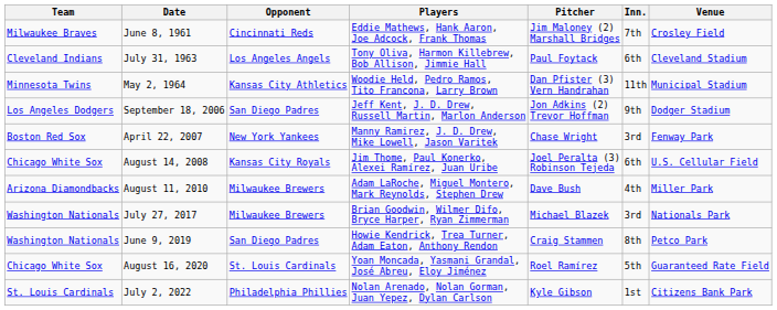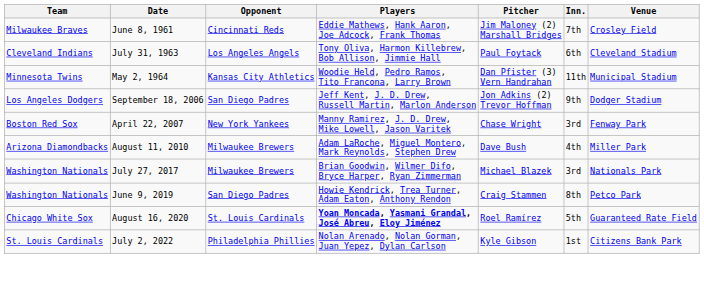- row: Chicago White Sox | August 14, 2008 | Kansas City Royals | Jim Thome, Paul Konerko, Alexei Ramírez, Juan Uribe | Joel Peralta (3) Robinson Tejeda | 6th | U.S. Cellular Field
August 16, 2020 | Players: normal -> bold
